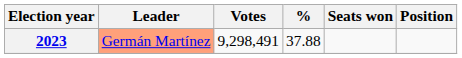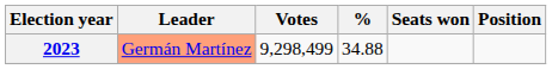2023 | Votes: 9,298,491 -> 9,298,499
2023 | %: 37.88 -> 34.88
